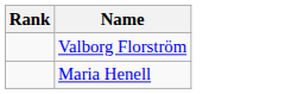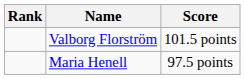+ column: Score | 101.5 points | 97.5 points
